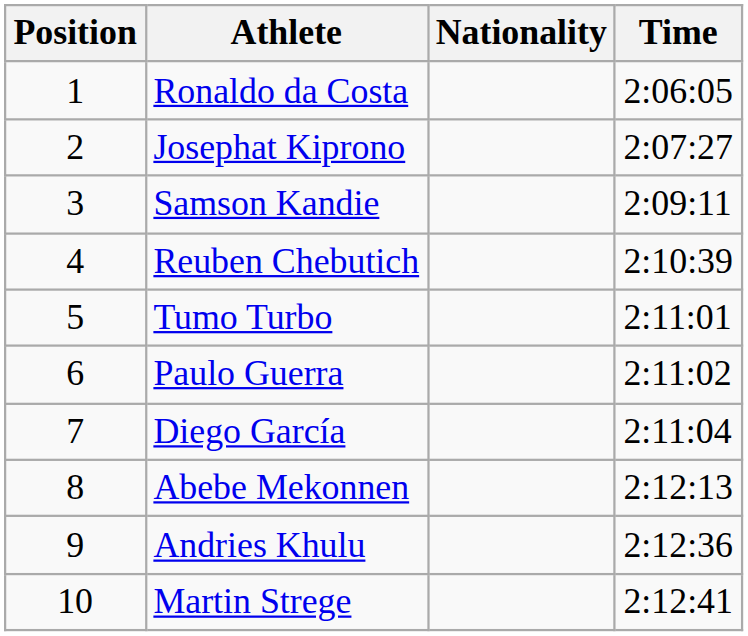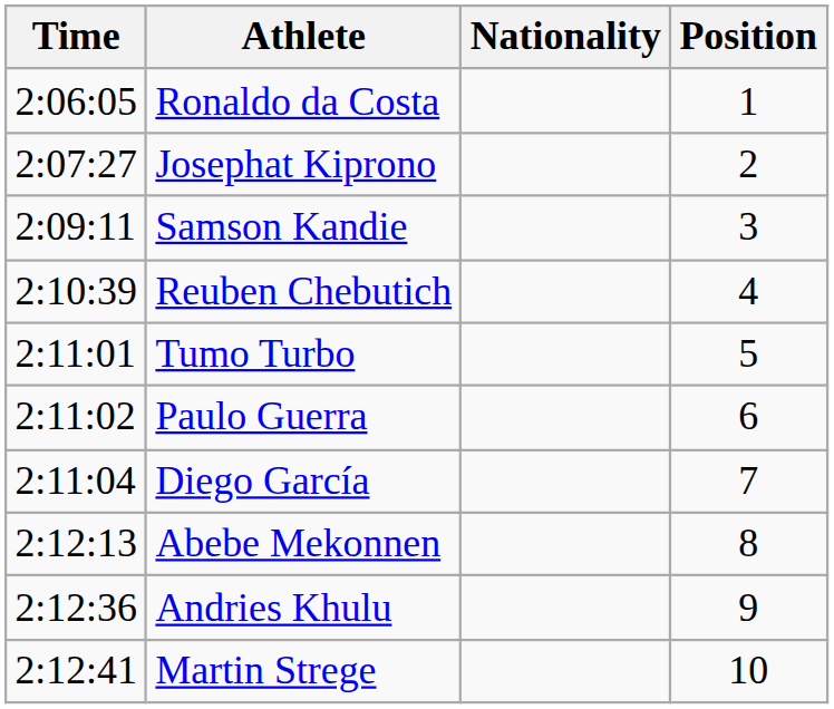columns swapped: Position <-> Time
